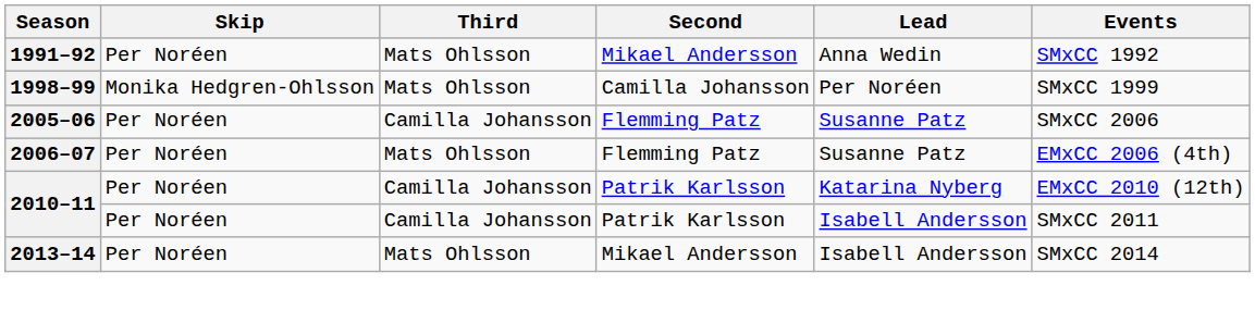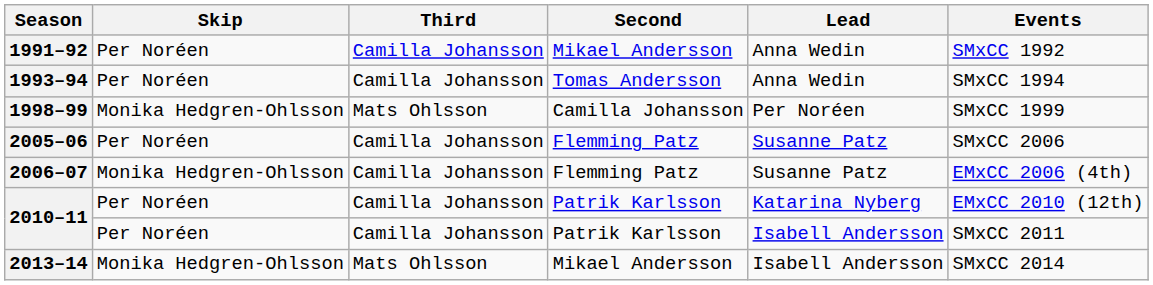1991–92 | Third: Mats Ohlsson -> Camilla Johansson
+ row: 1993–94 | Per Noréen | Camilla Johansson | Tomas Andersson | Anna Wedin | SMxCC 1994
2006–07 | Skip: Per Noréen -> Monika Hedgren-Ohlsson
2006–07 | Third: Mats Ohlsson -> Camilla Johansson
2013–14 | Skip: Per Noréen -> Monika Hedgren-Ohlsson
